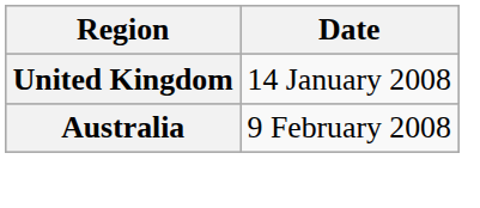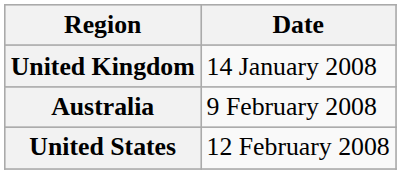+ row: United States | 12 February 2008
